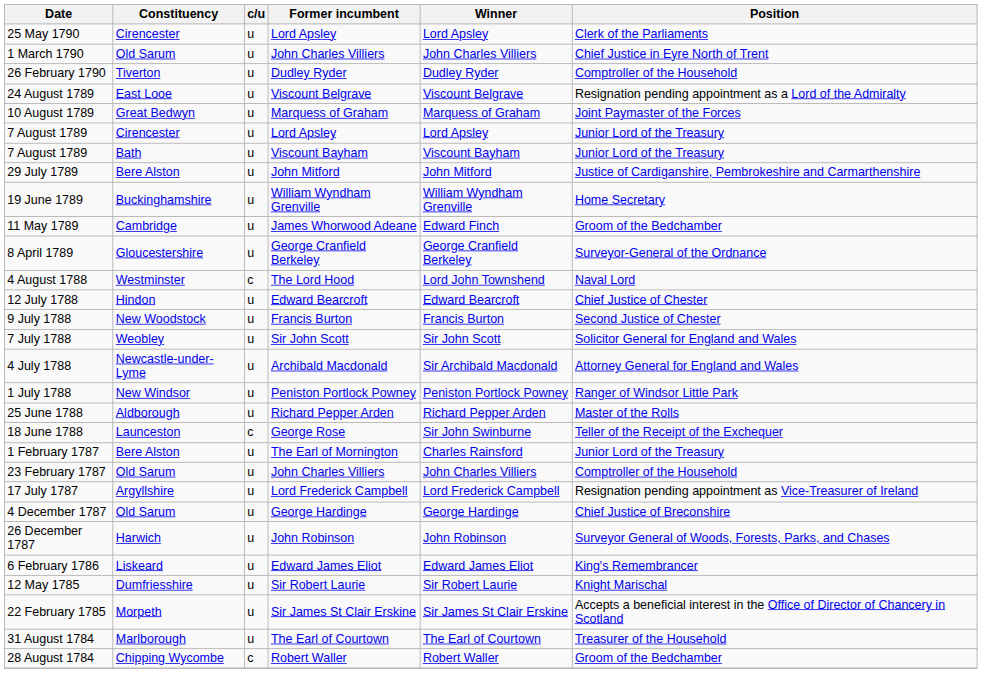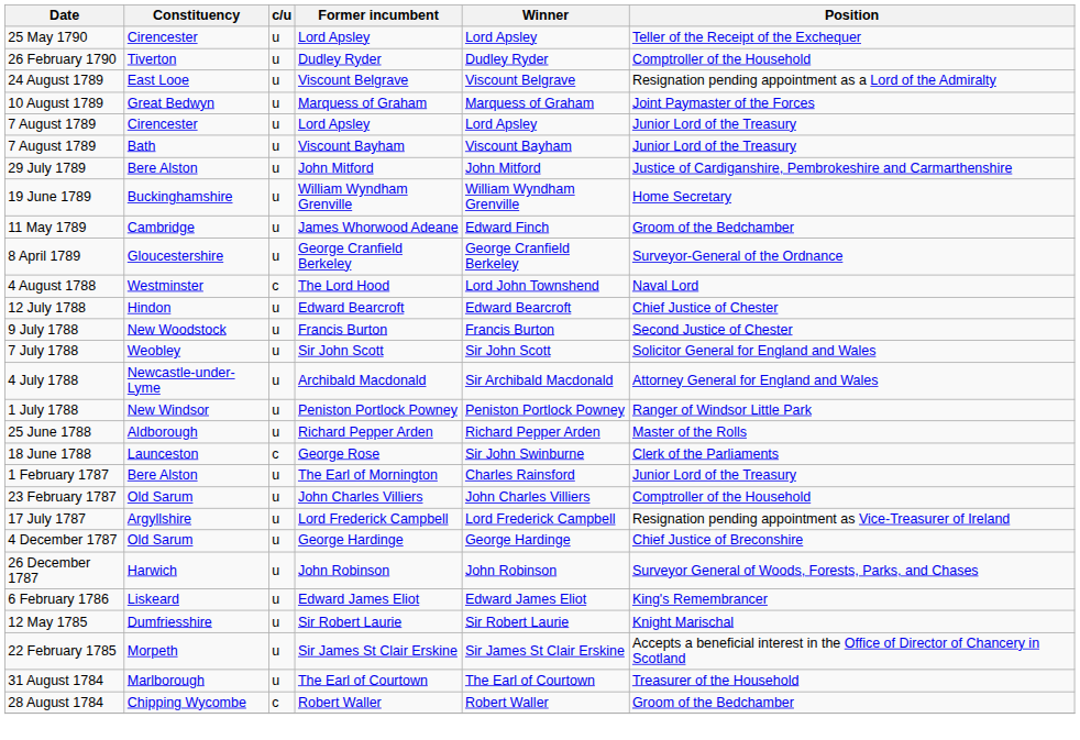25 May 1790 | Position: Clerk of the Parliaments -> Teller of the Receipt of the Exchequer
- row: 1 March 1790 | Old Sarum | u | John Charles Villiers | John Charles Villiers | Chief Justice in Eyre North of Trent
18 June 1788 | Position: Teller of the Receipt of the Exchequer -> Clerk of the Parliaments
